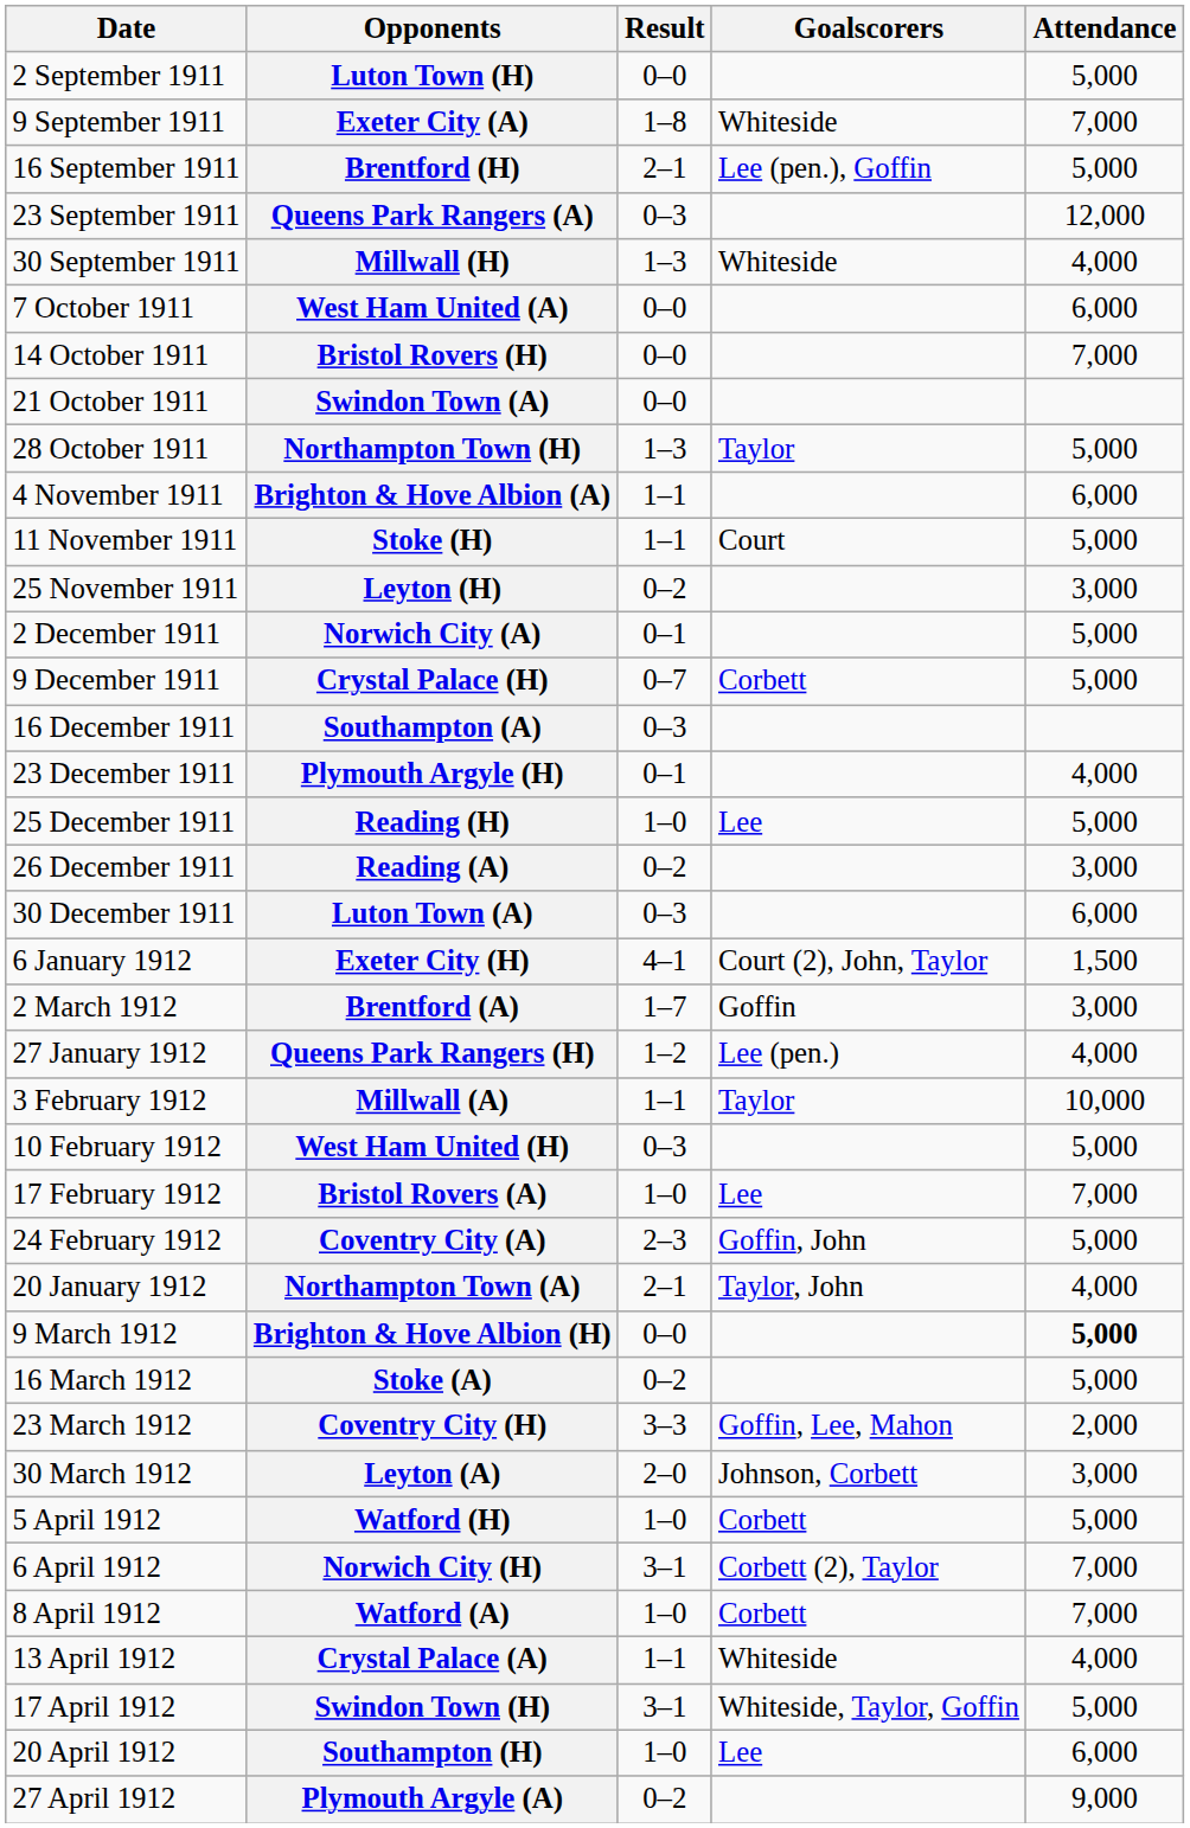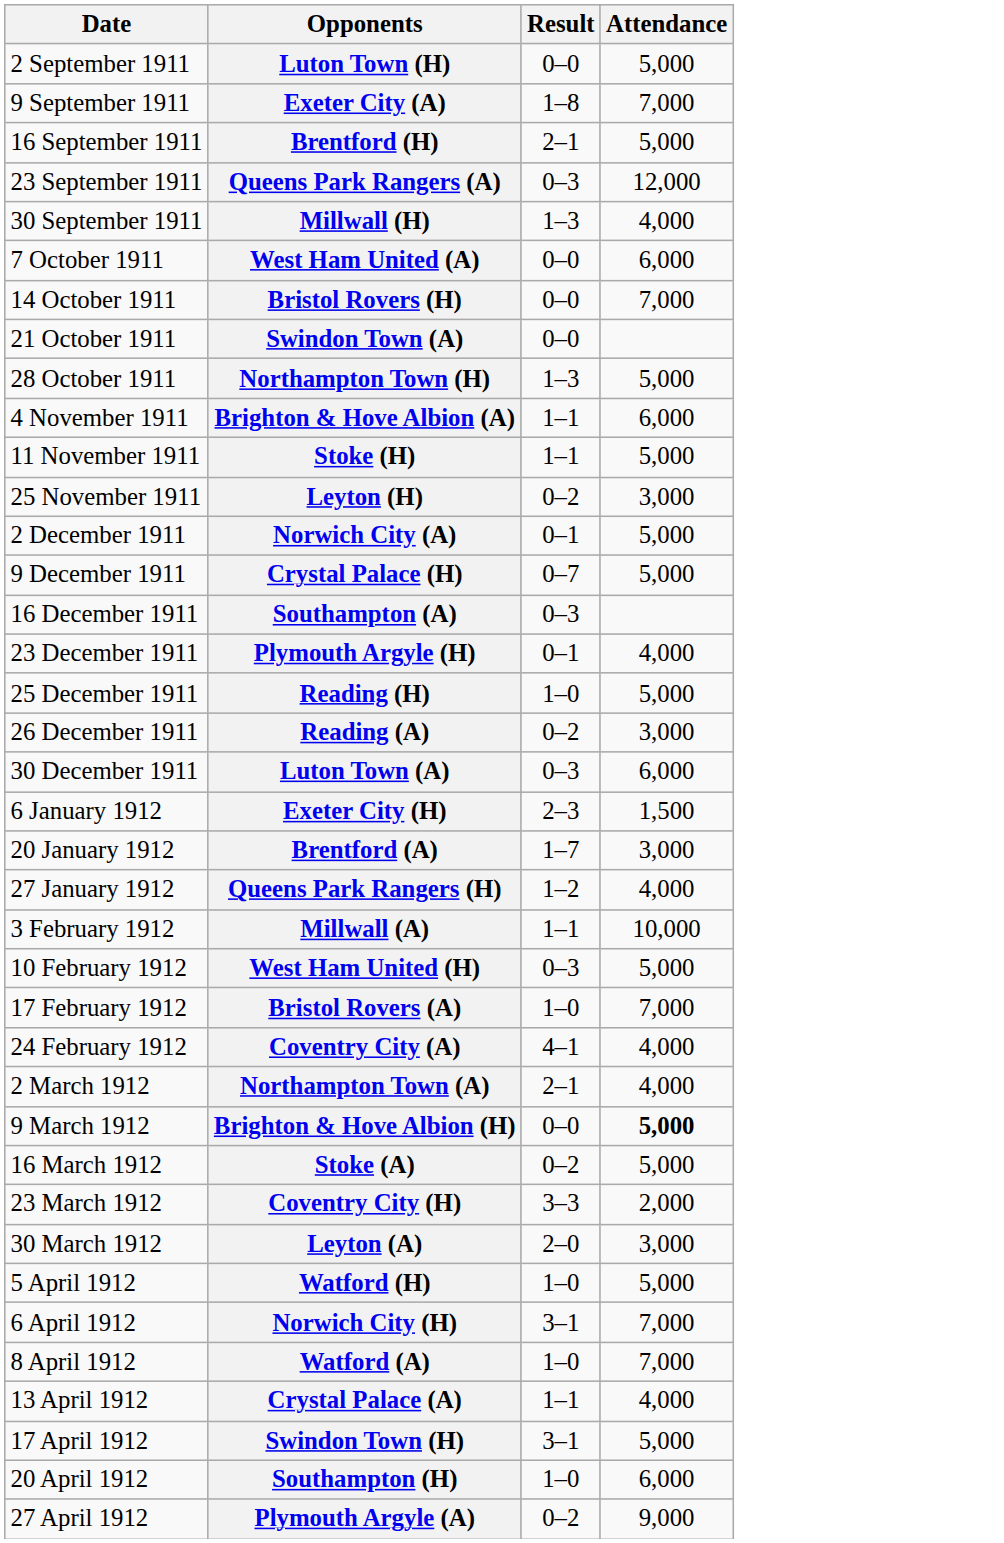- column: Goalscorers | Whiteside | Lee (pen.), Goffin | Whiteside | Taylor | Court | Corbett | Lee | Court (2), John, Taylor | Goffin | Lee (pen.) | Taylor | Lee | Goffin, John | Taylor, John | Goffin, Lee, Mahon | Johnson, Corbett | Corbett | Corbett (2), Taylor | Corbett | Whiteside | Whiteside, Taylor, Goffin | Lee
Exeter City (H) | Result: 4–1 -> 2–3
Brentford (A) | Date: 2 March 1912 -> 20 January 1912
Coventry City (A) | Result: 2–3 -> 4–1
Coventry City (A) | Attendance: 5,000 -> 4,000
Northampton Town (A) | Date: 20 January 1912 -> 2 March 1912
